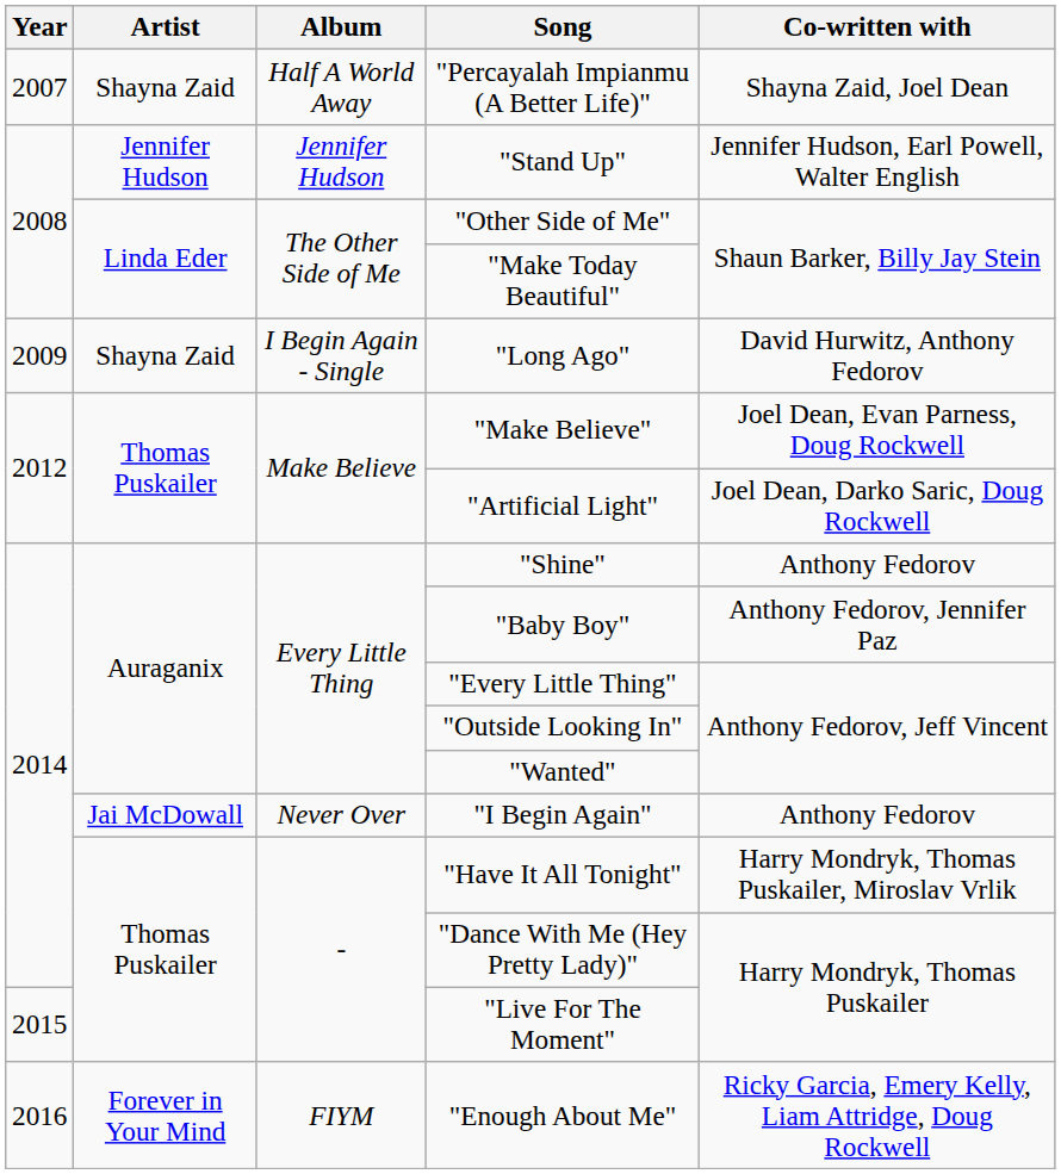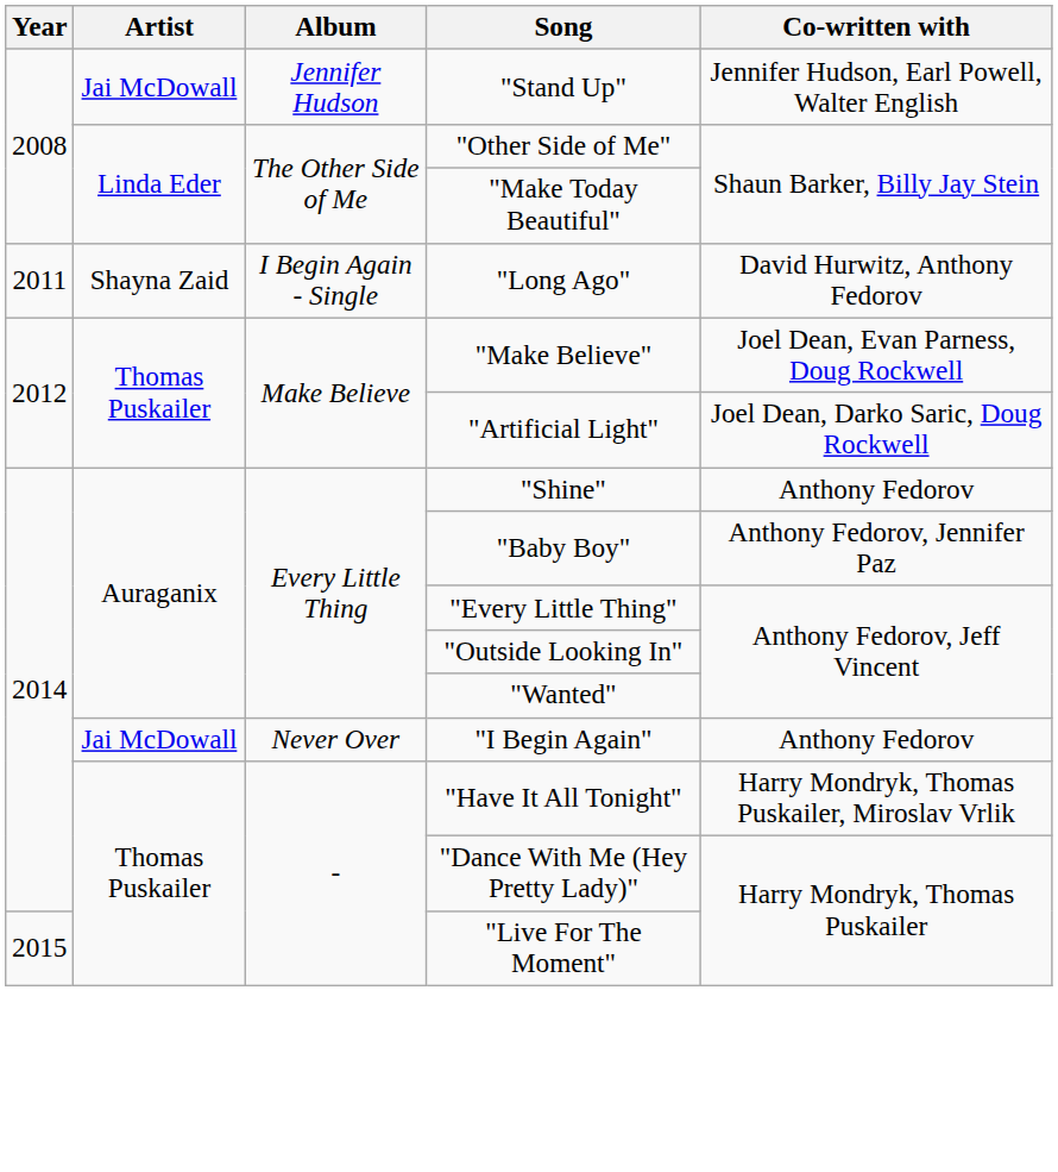- row: 2007 | Shayna Zaid | Half A World Away | "Percayalah Impianmu (A Better Life)" | Shayna Zaid, Joel Dean
"Stand Up" | Artist: Jennifer Hudson -> Jai McDowall
"Long Ago" | Year: 2009 -> 2011
- row: 2016 | Forever in Your Mind | FIYM | "Enough About Me" | Ricky Garcia, Emery Kelly, Liam Attridge, Doug Rockwell
